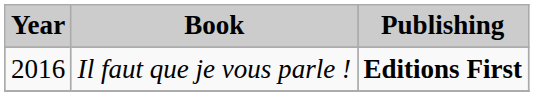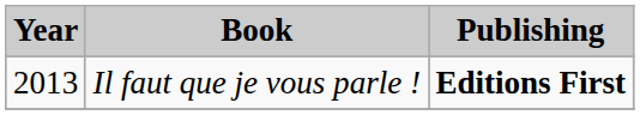Il faut que je vous parle ! | Year: 2016 -> 2013
